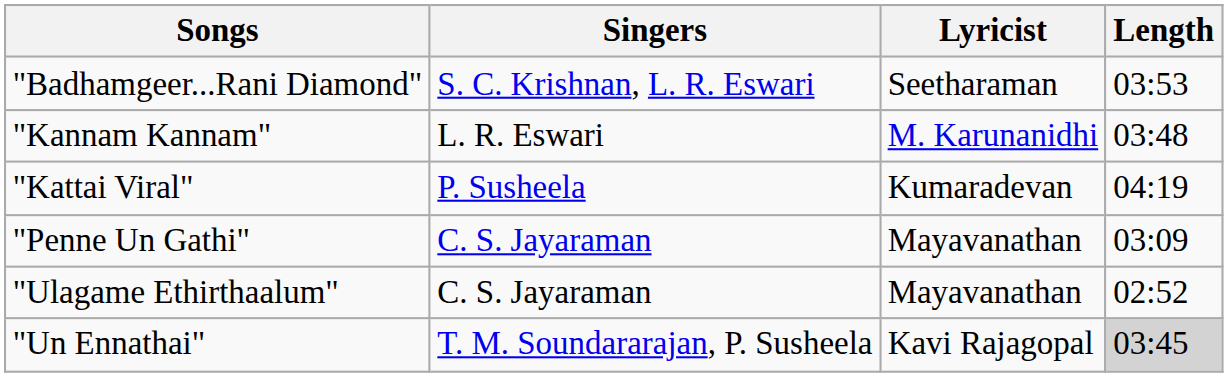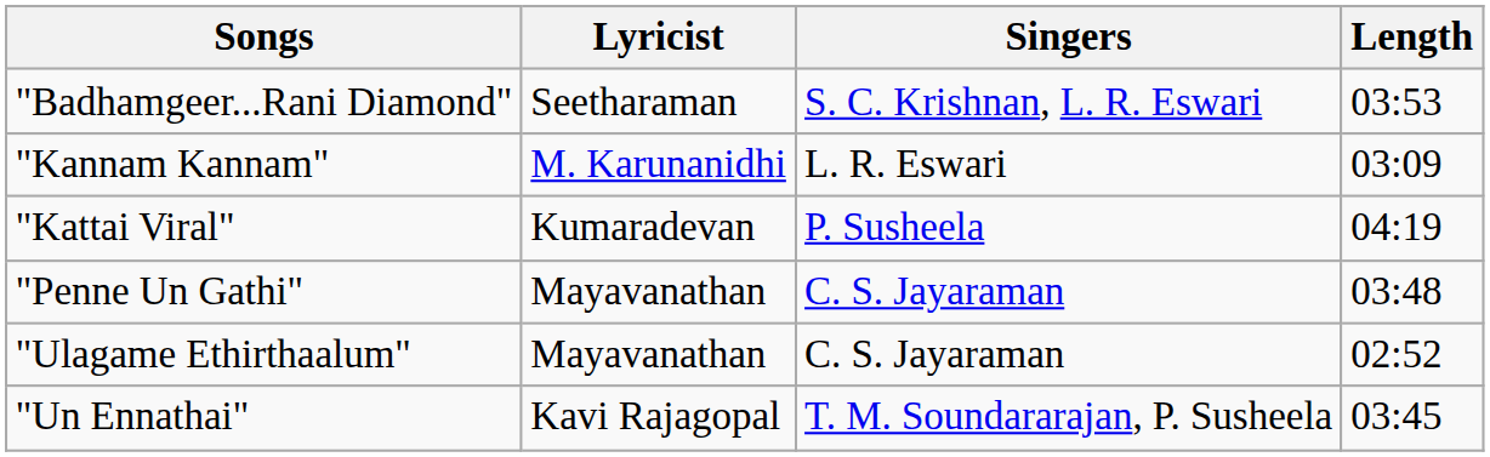columns swapped: Lyricist <-> Singers
"Kannam Kannam" | Length: 03:48 -> 03:09
"Penne Un Gathi" | Length: 03:09 -> 03:48
"Un Ennathai" | Length: lightgrey background -> no background
